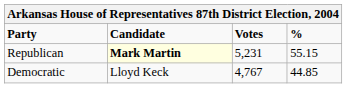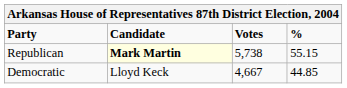Republican | Votes: 5,231 -> 5,738
Democratic | Votes: 4,767 -> 4,667
